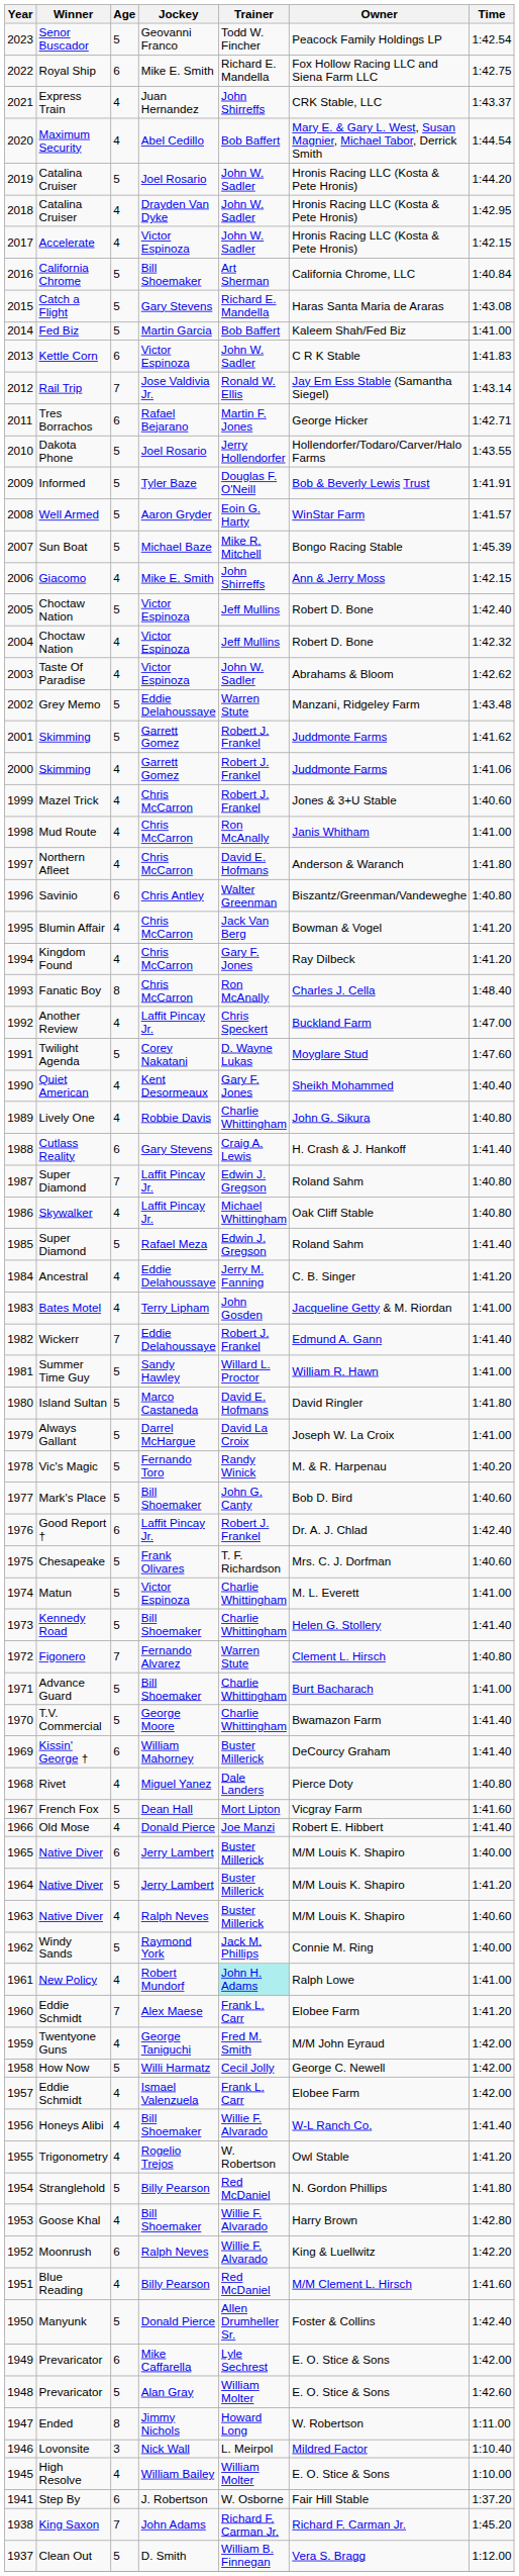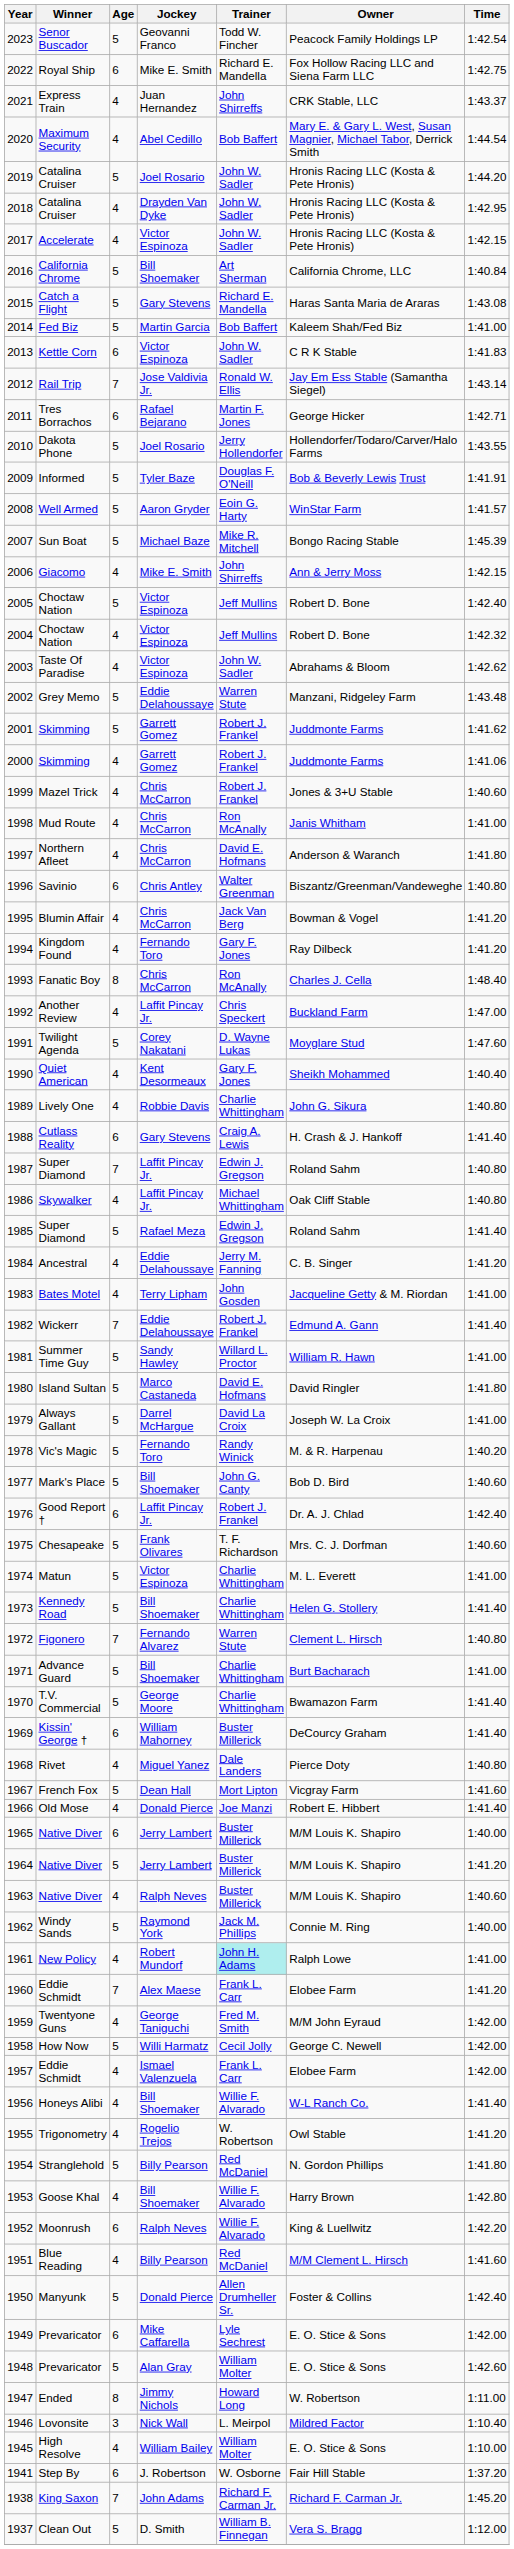Kingdom Found | Jockey: Chris McCarron -> Fernando Toro
